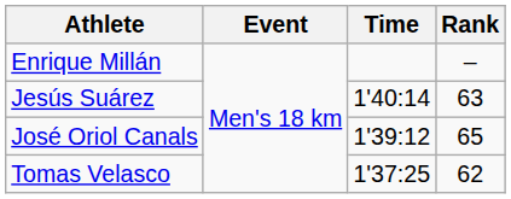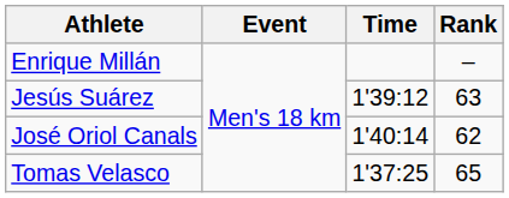Jesús Suárez | Time: 1'40:14 -> 1'39:12
José Oriol Canals | Time: 1'39:12 -> 1'40:14
José Oriol Canals | Rank: 65 -> 62
Tomas Velasco | Rank: 62 -> 65
